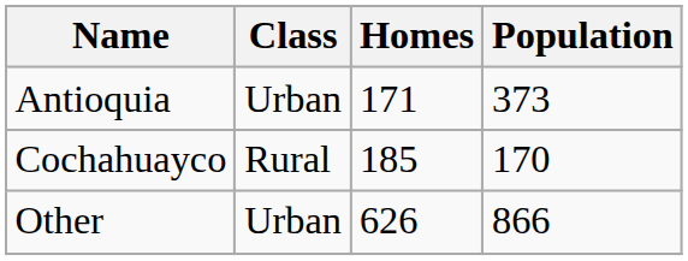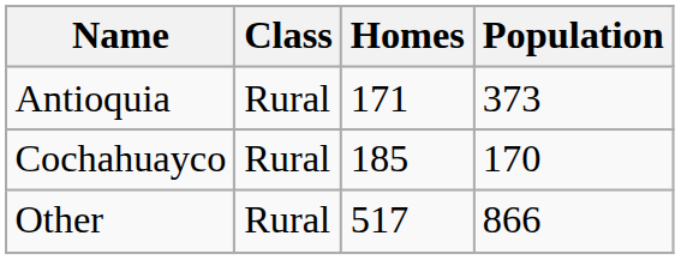Antioquia | Class: Urban -> Rural
Other | Class: Urban -> Rural
Other | Homes: 626 -> 517
